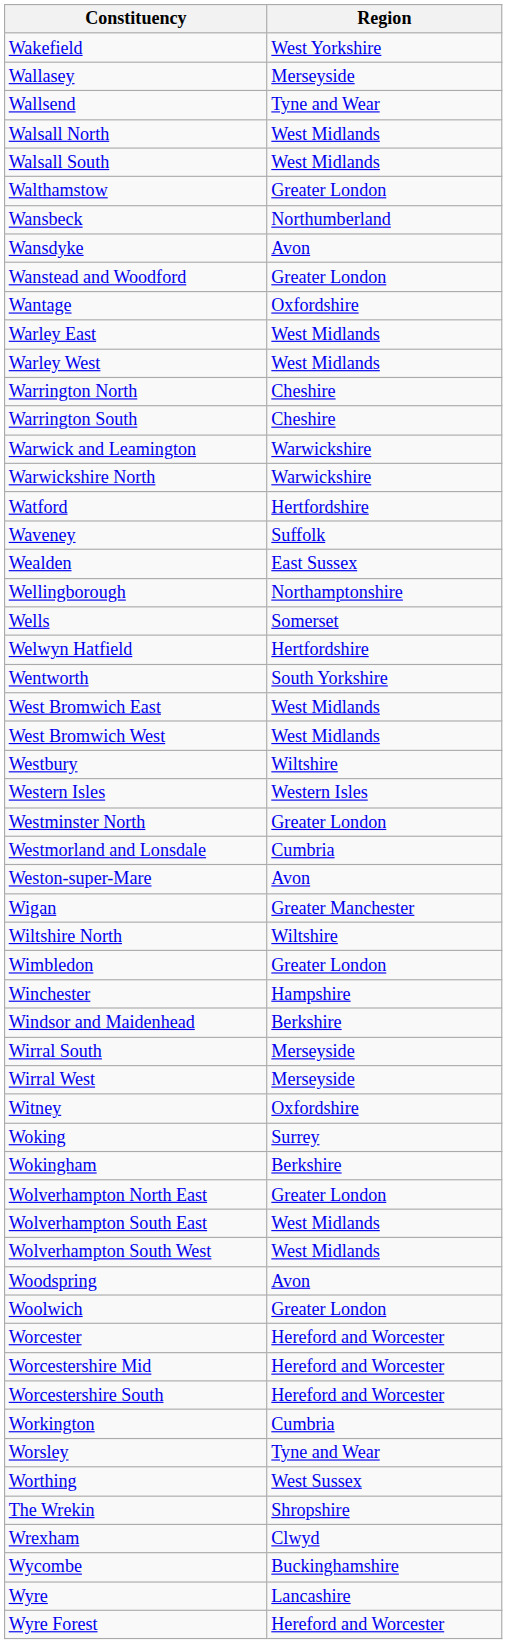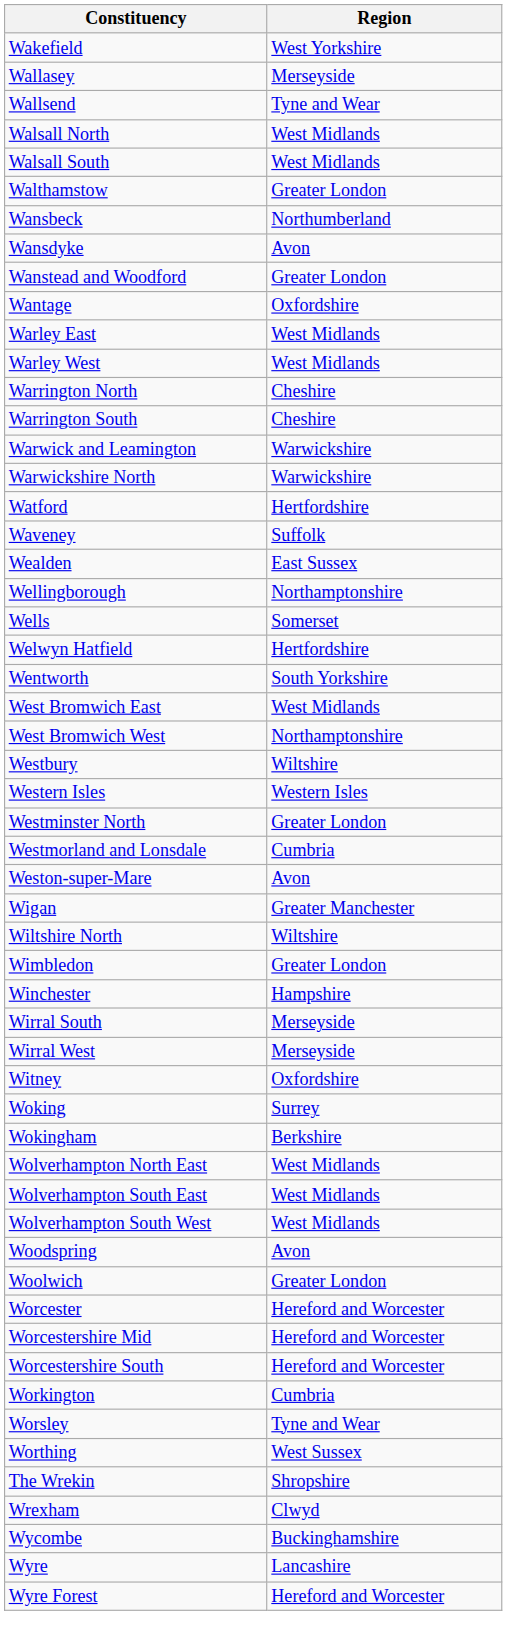West Bromwich West | Region: West Midlands -> Northamptonshire
- row: Windsor and Maidenhead | Berkshire
Wolverhampton North East | Region: Greater London -> West Midlands
